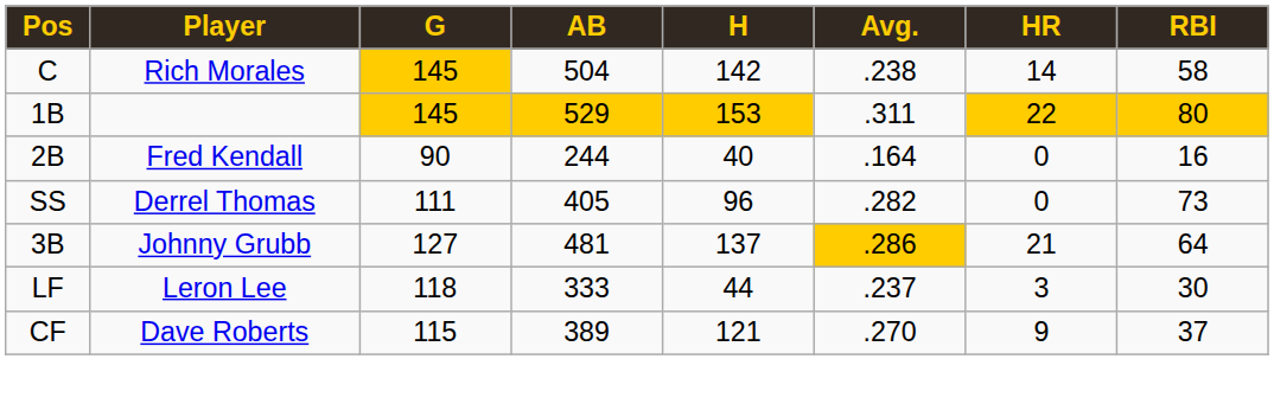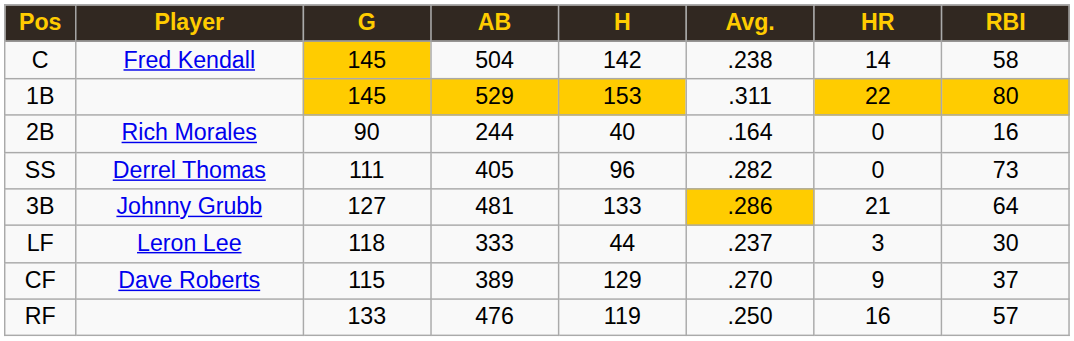C | Player: Rich Morales -> Fred Kendall
2B | Player: Fred Kendall -> Rich Morales
3B | H: 137 -> 133
CF | H: 121 -> 129
+ row: RF | 133 | 476 | 119 | .250 | 16 | 57
